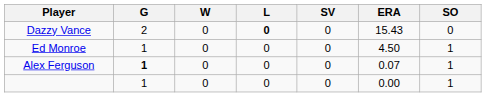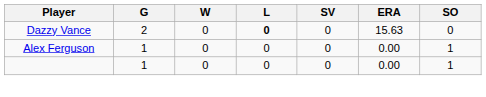Dazzy Vance | ERA: 15.43 -> 15.63
- row: Ed Monroe | 1 | 0 | 0 | 0 | 4.50 | 1
Alex Ferguson | G: bold -> normal
Alex Ferguson | ERA: 0.07 -> 0.00
